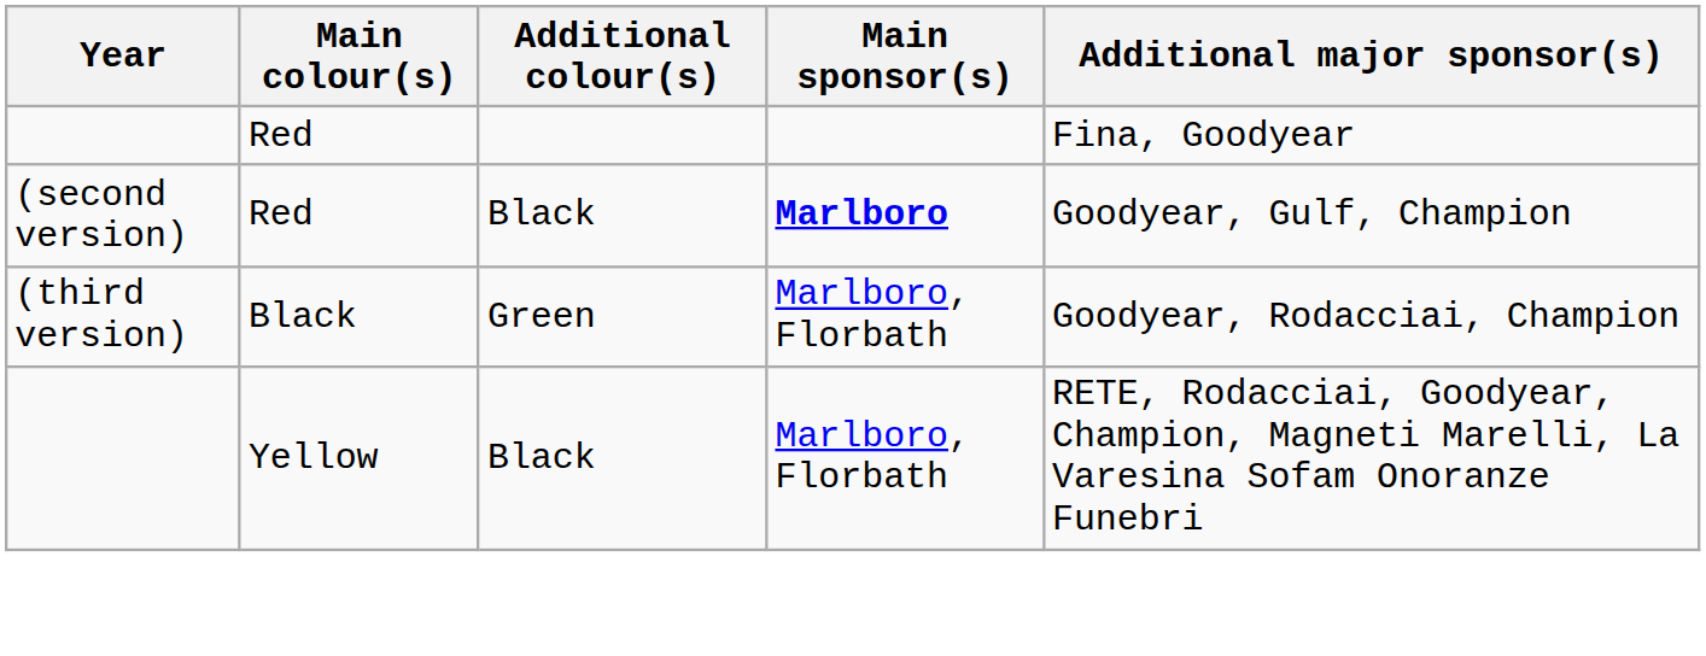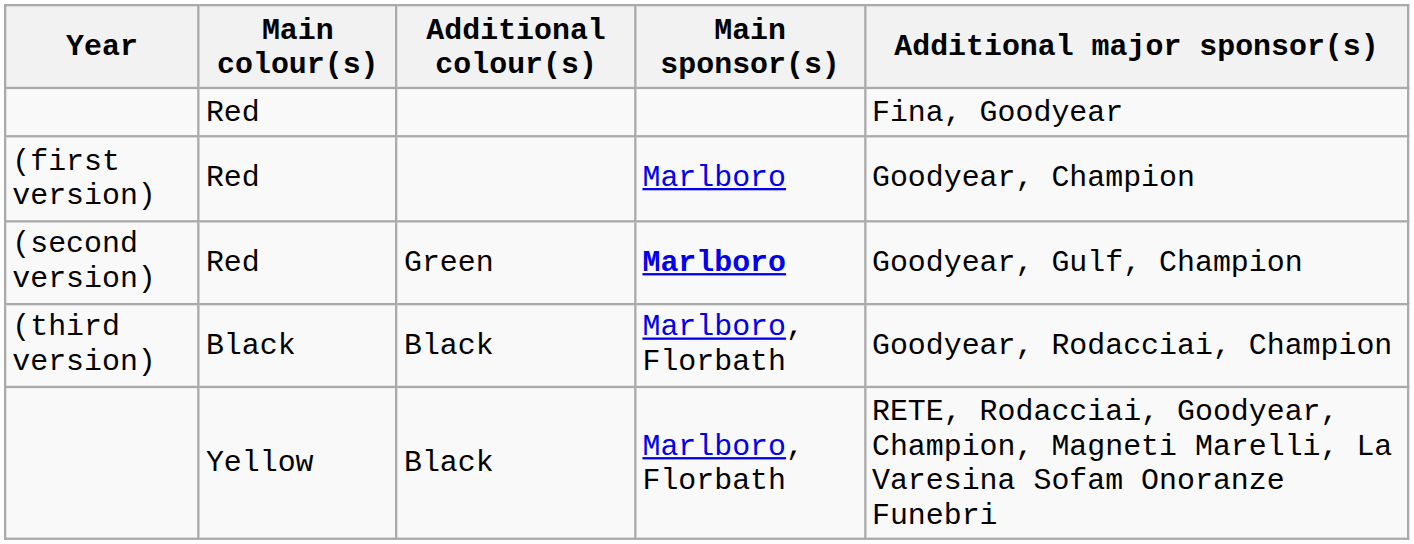+ row: (first version) | Red | Marlboro | Goodyear, Champion
(second version) | Additional colour(s): Black -> Green
(third version) | Additional colour(s): Green -> Black
